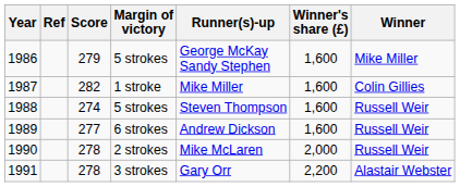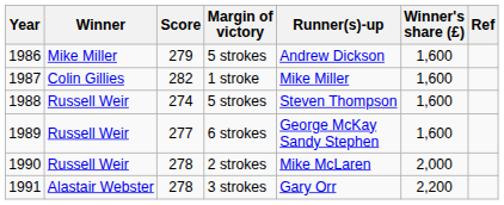columns swapped: Winner <-> Ref
1986 | Runner(s)-up: George McKay Sandy Stephen -> Andrew Dickson
1989 | Runner(s)-up: Andrew Dickson -> George McKay Sandy Stephen
